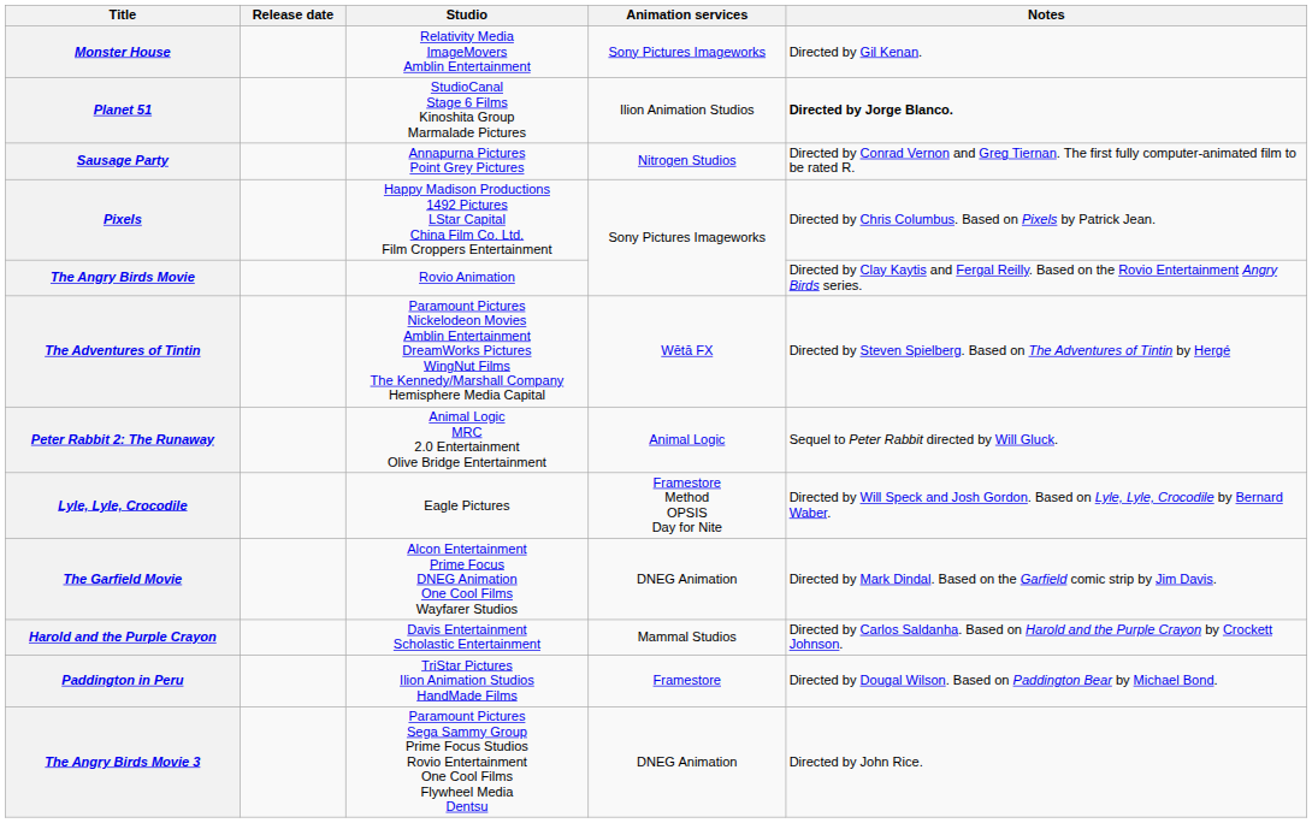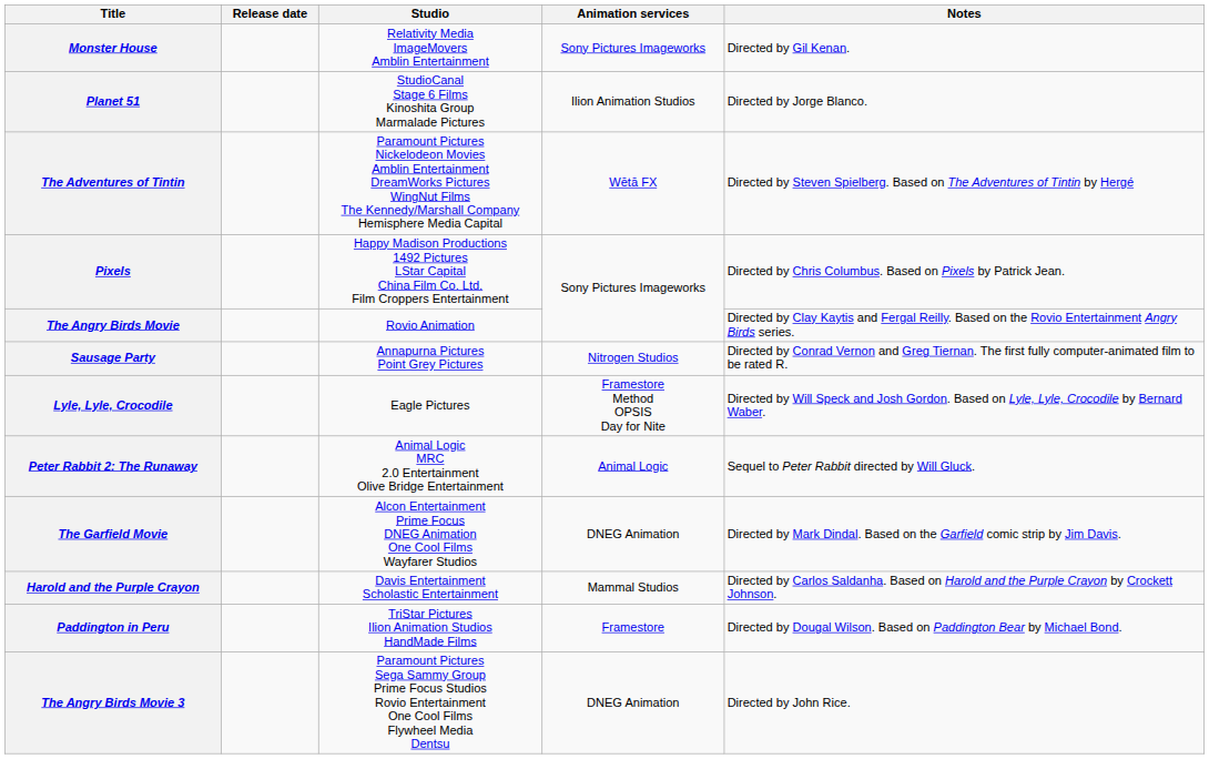Planet 51 | Notes: bold -> normal
rows swapped: The Adventures of Tintin <-> Sausage Party
rows swapped: Peter Rabbit 2: The Runaway <-> Lyle, Lyle, Crocodile
